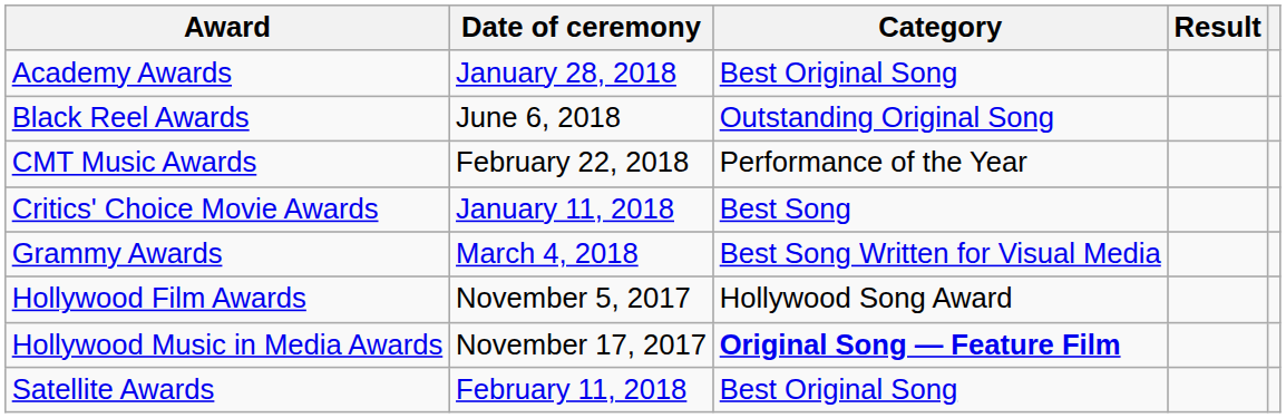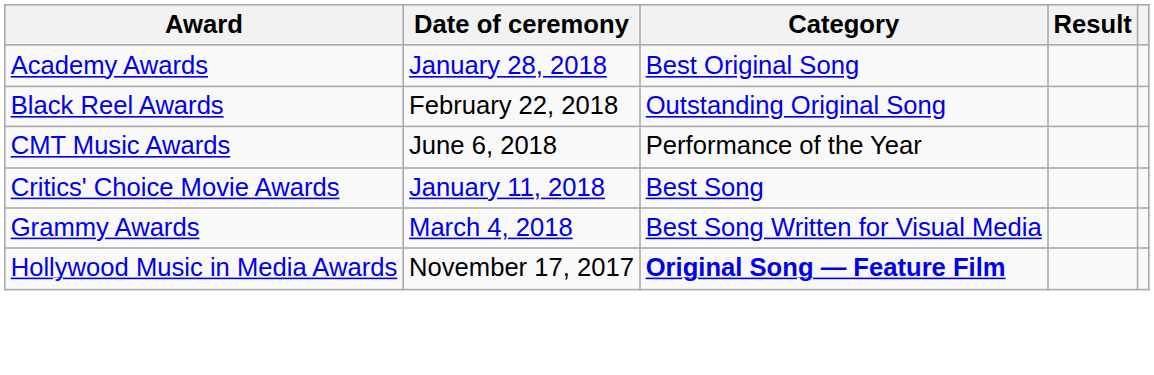Black Reel Awards | Date of ceremony: June 6, 2018 -> February 22, 2018
CMT Music Awards | Date of ceremony: February 22, 2018 -> June 6, 2018
- row: Hollywood Film Awards | November 5, 2017 | Hollywood Song Award
- row: Satellite Awards | February 11, 2018 | Best Original Song
